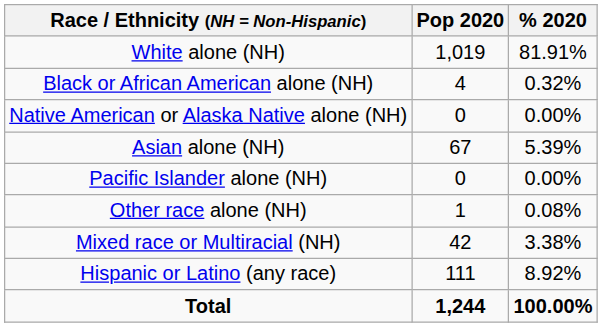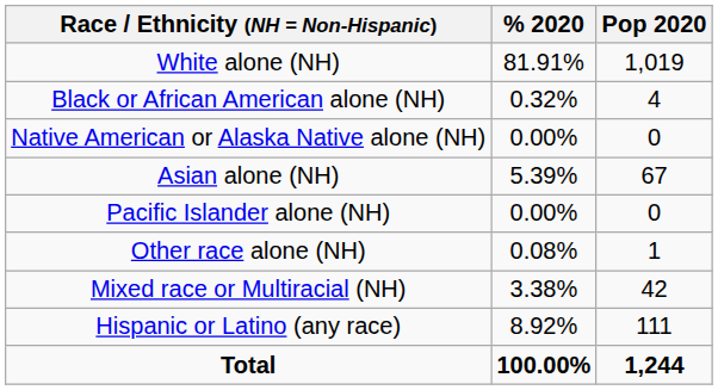columns swapped: Pop 2020 <-> % 2020
